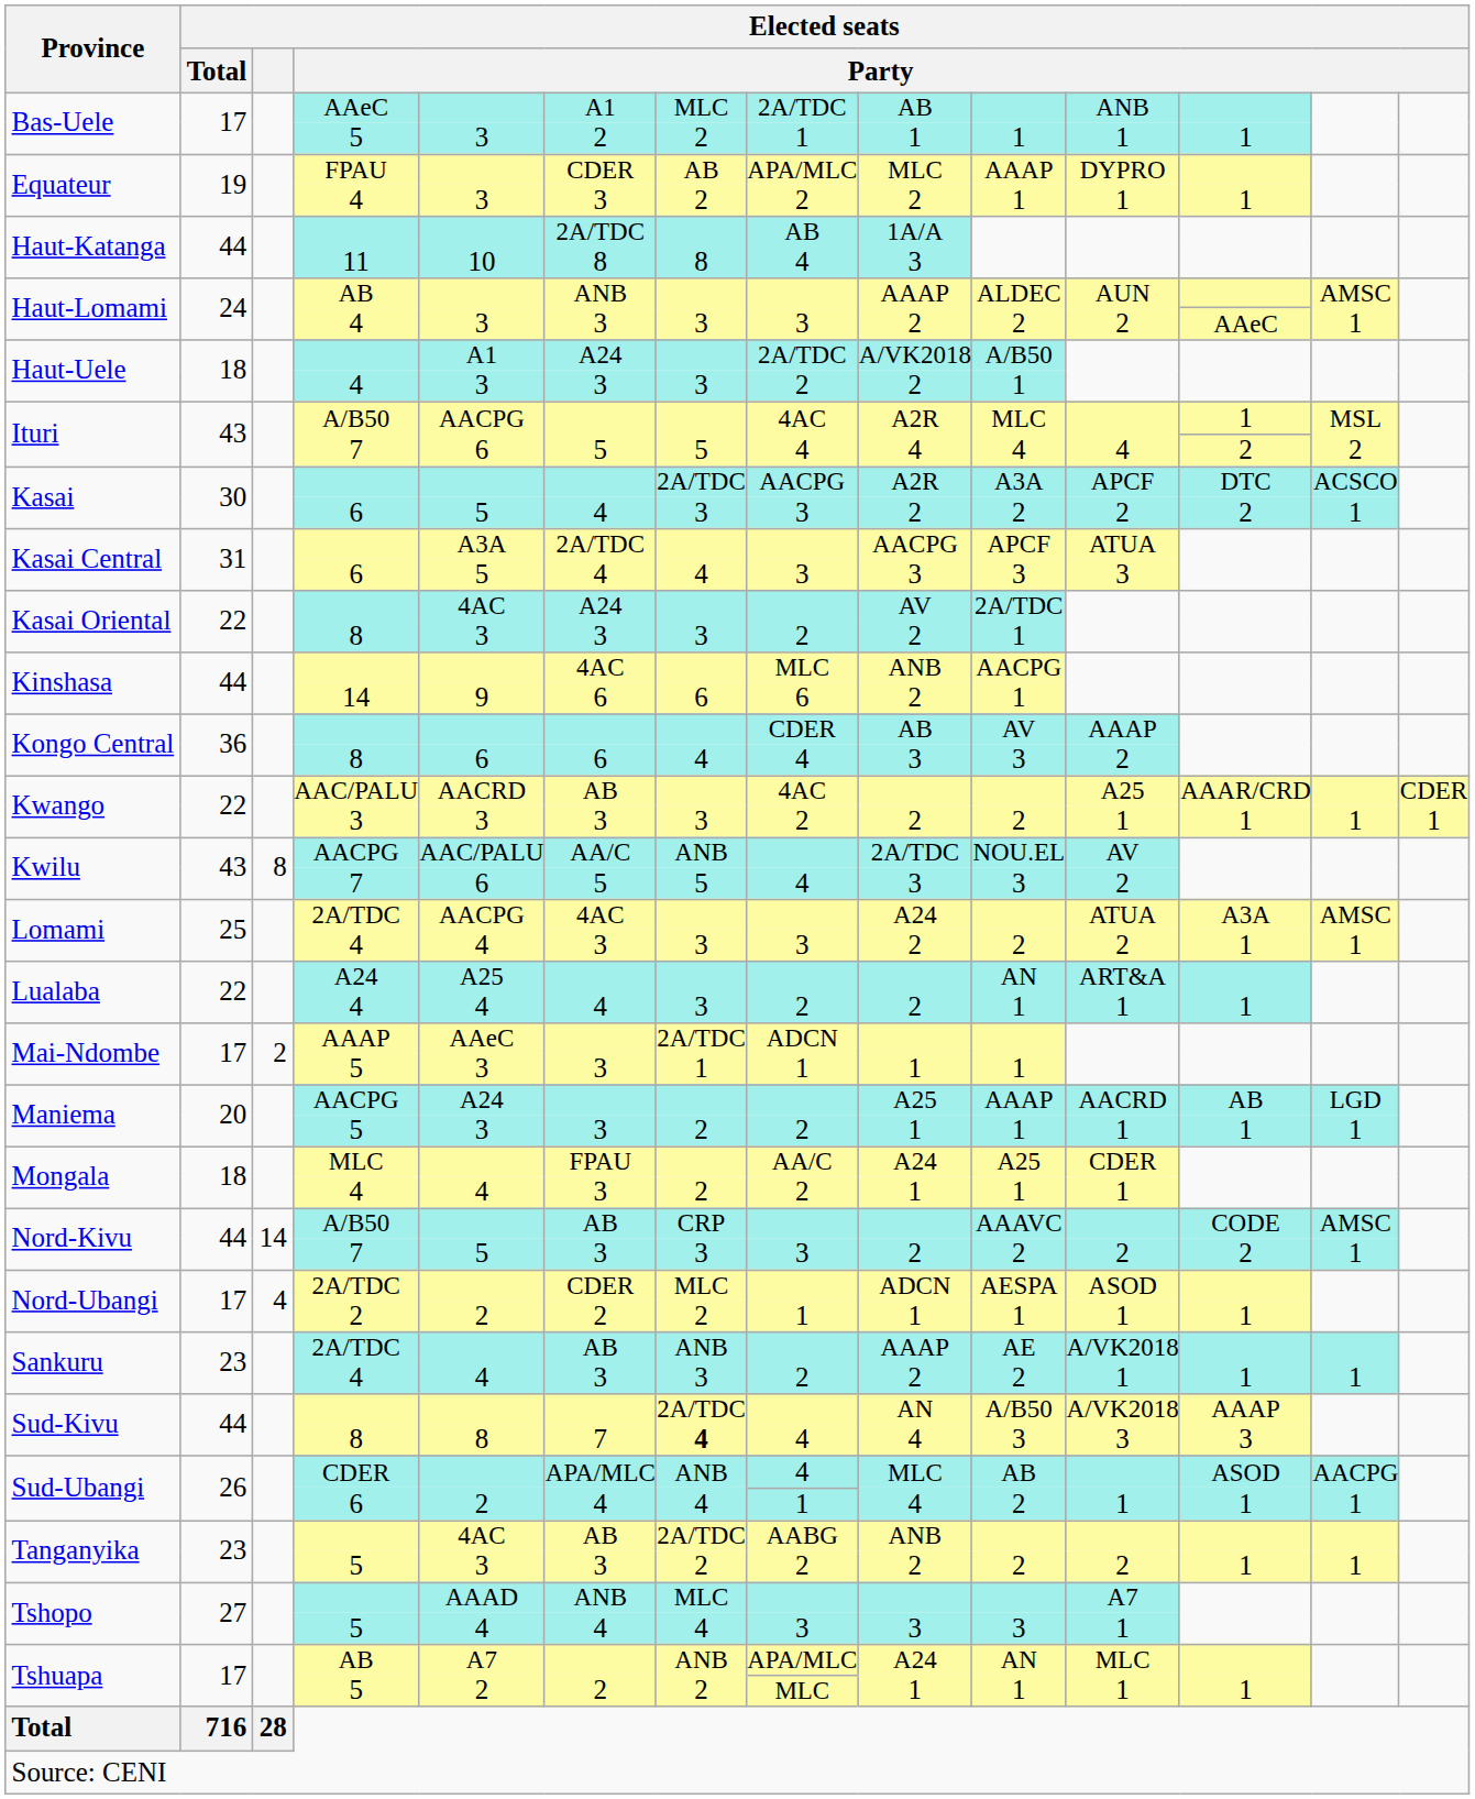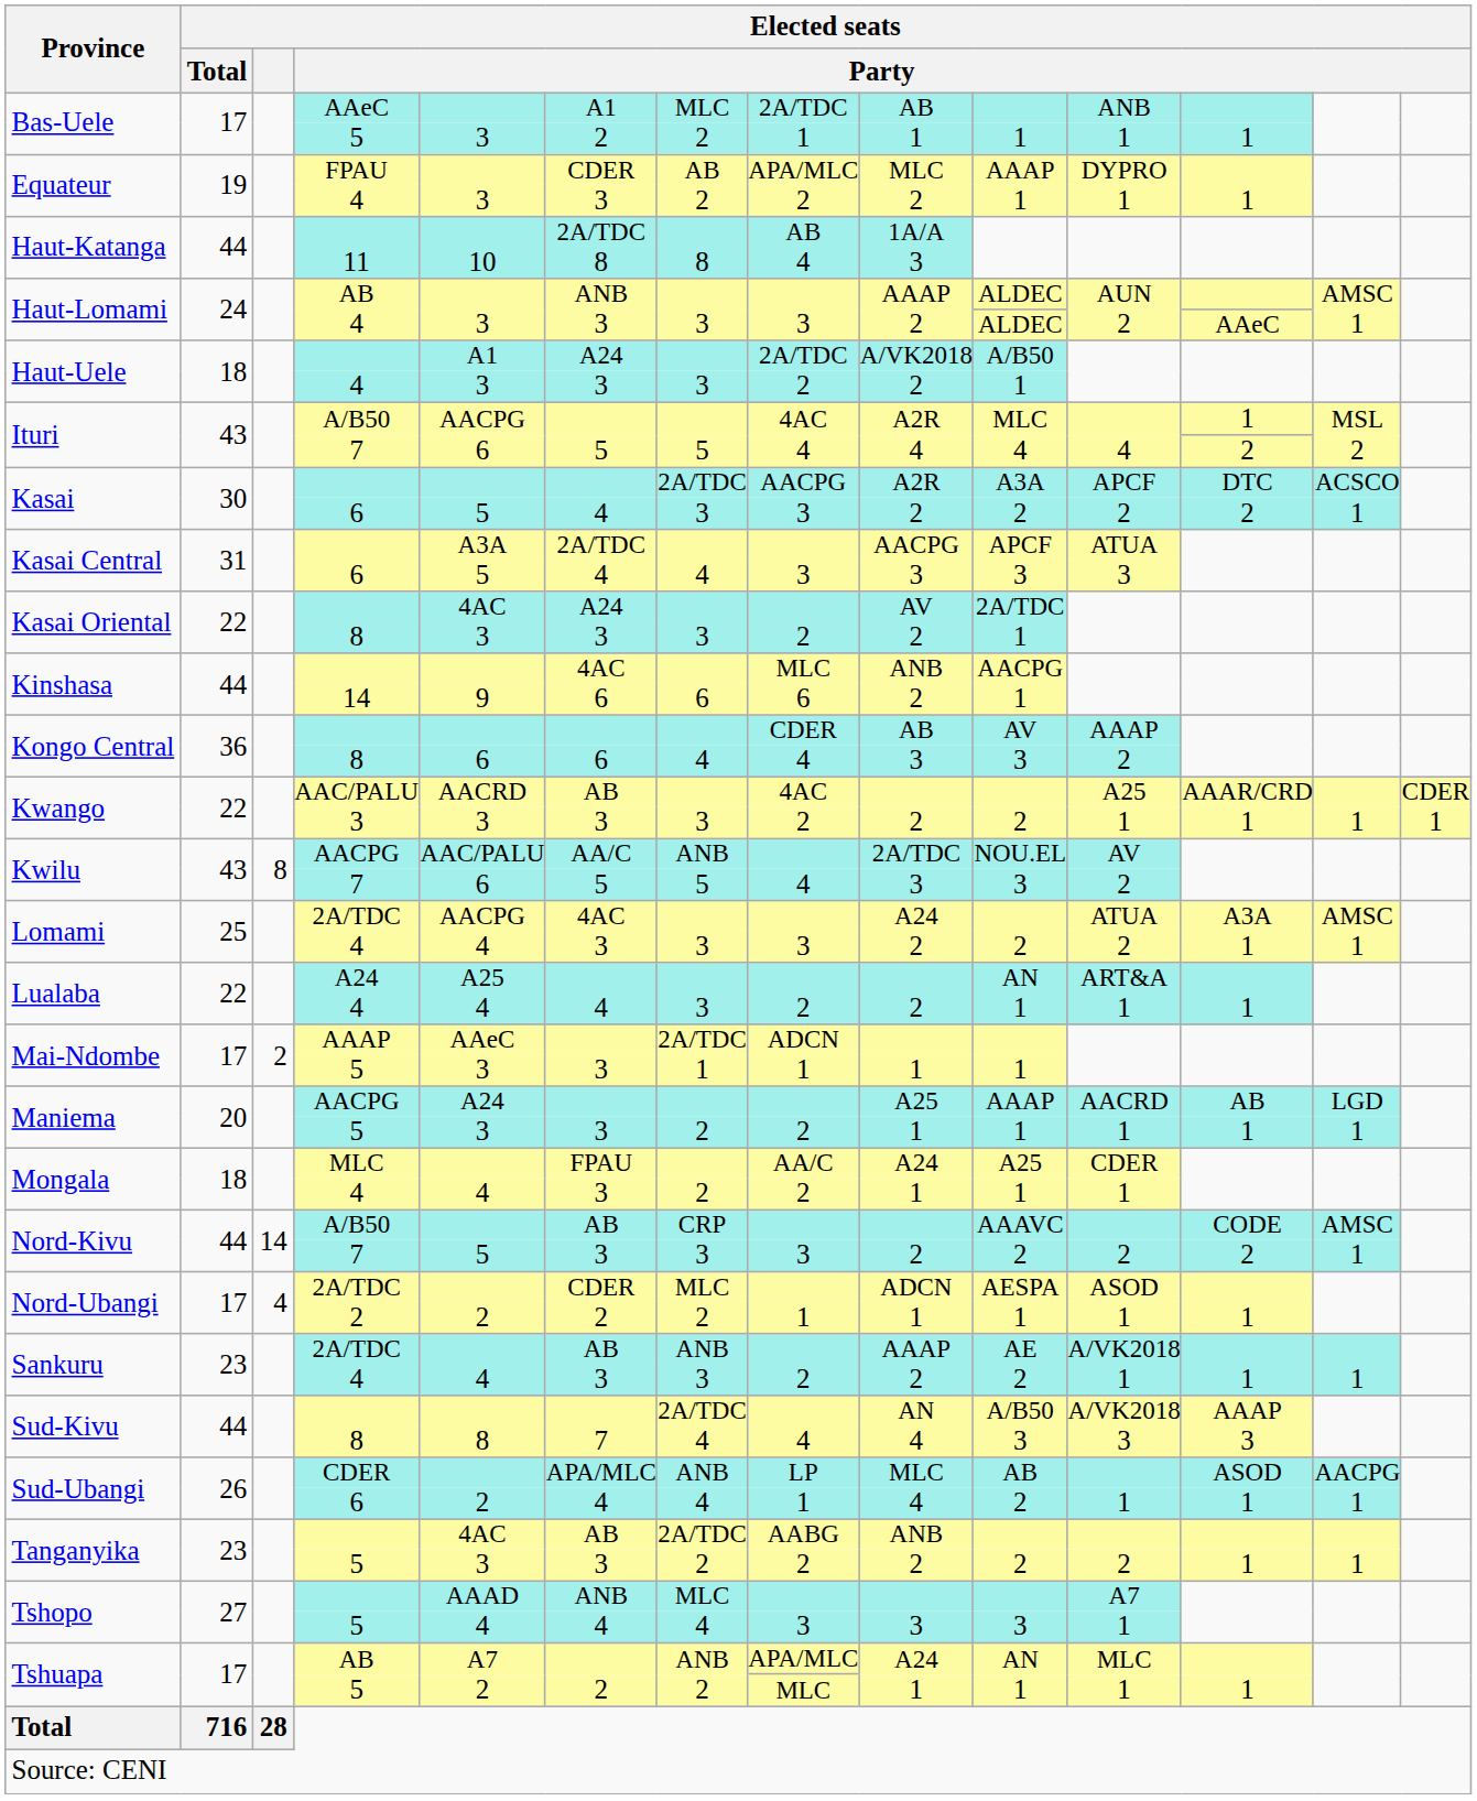Haut-Lomami / 4 | column 10: 2 -> ALDEC
Sud-Kivu / 8 | column 7: bold -> normal
Sud-Ubangi / CDER | column 8: 4 -> LP
